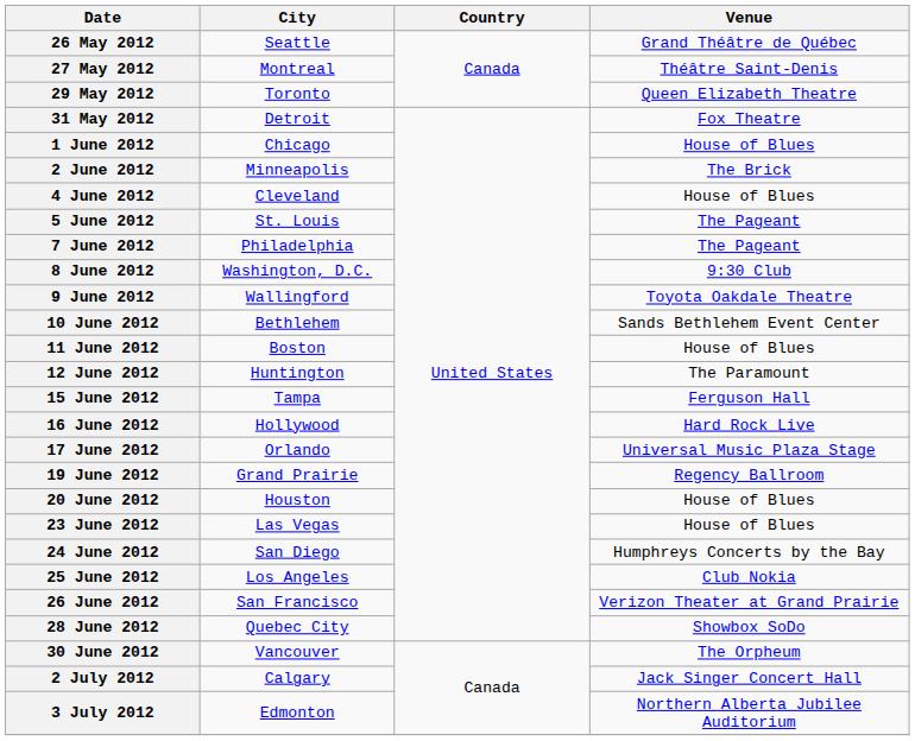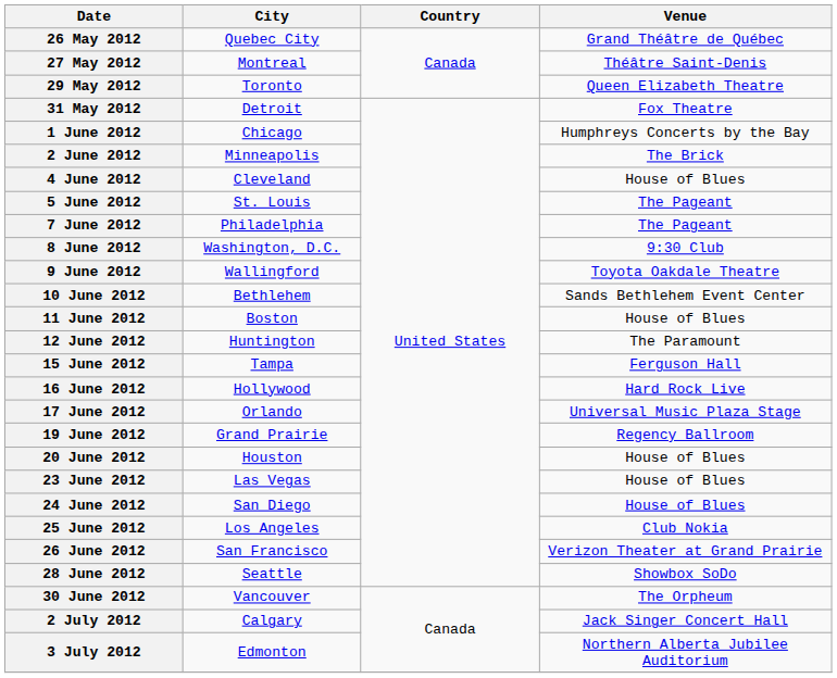26 May 2012 | City: Seattle -> Quebec City
1 June 2012 | Venue: House of Blues -> Humphreys Concerts by the Bay
24 June 2012 | Venue: Humphreys Concerts by the Bay -> House of Blues
28 June 2012 | City: Quebec City -> Seattle
